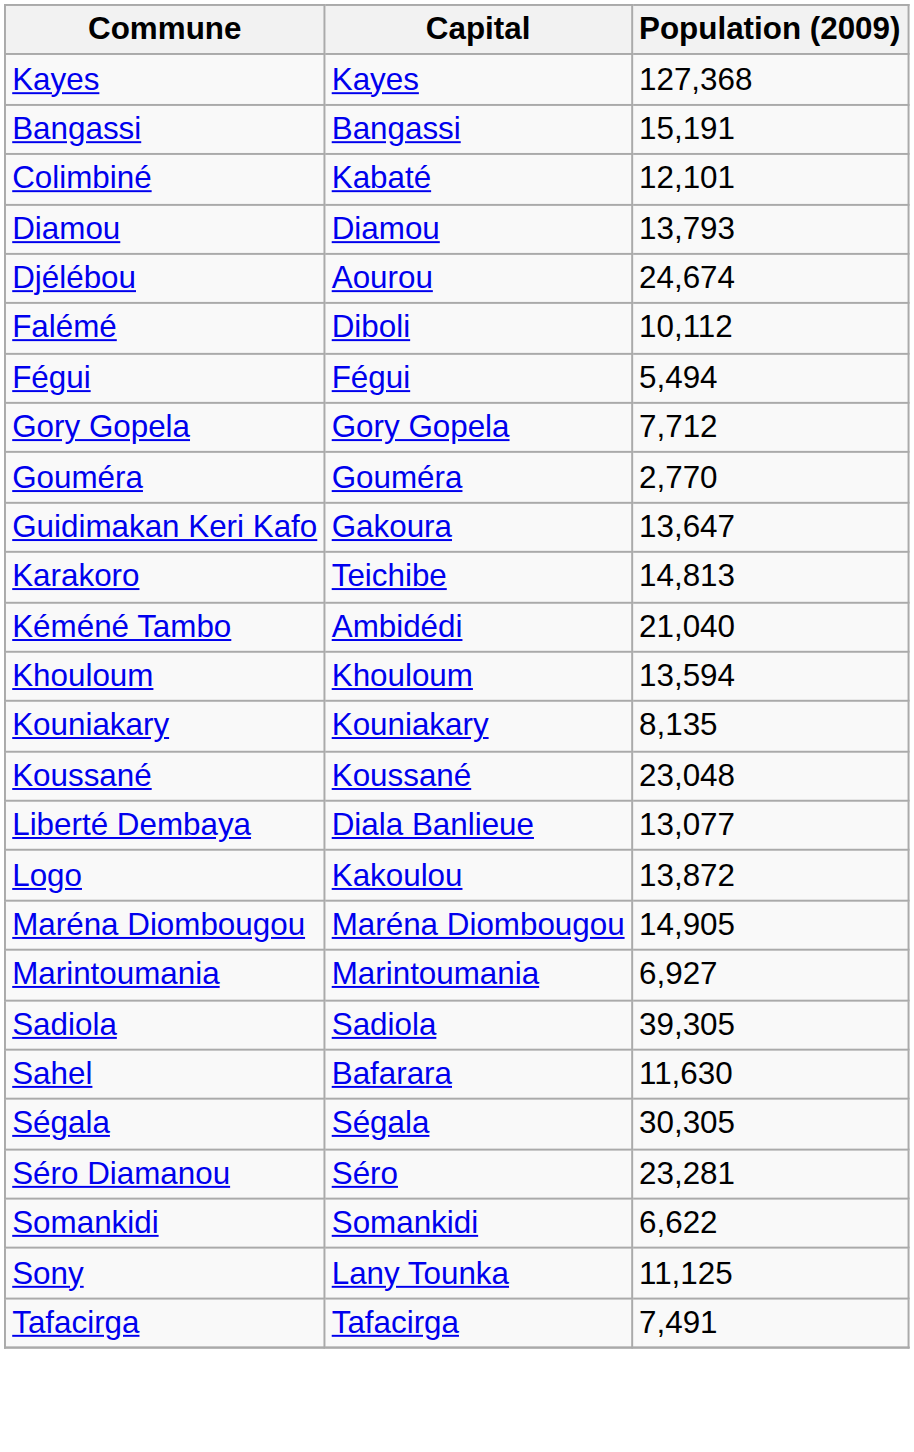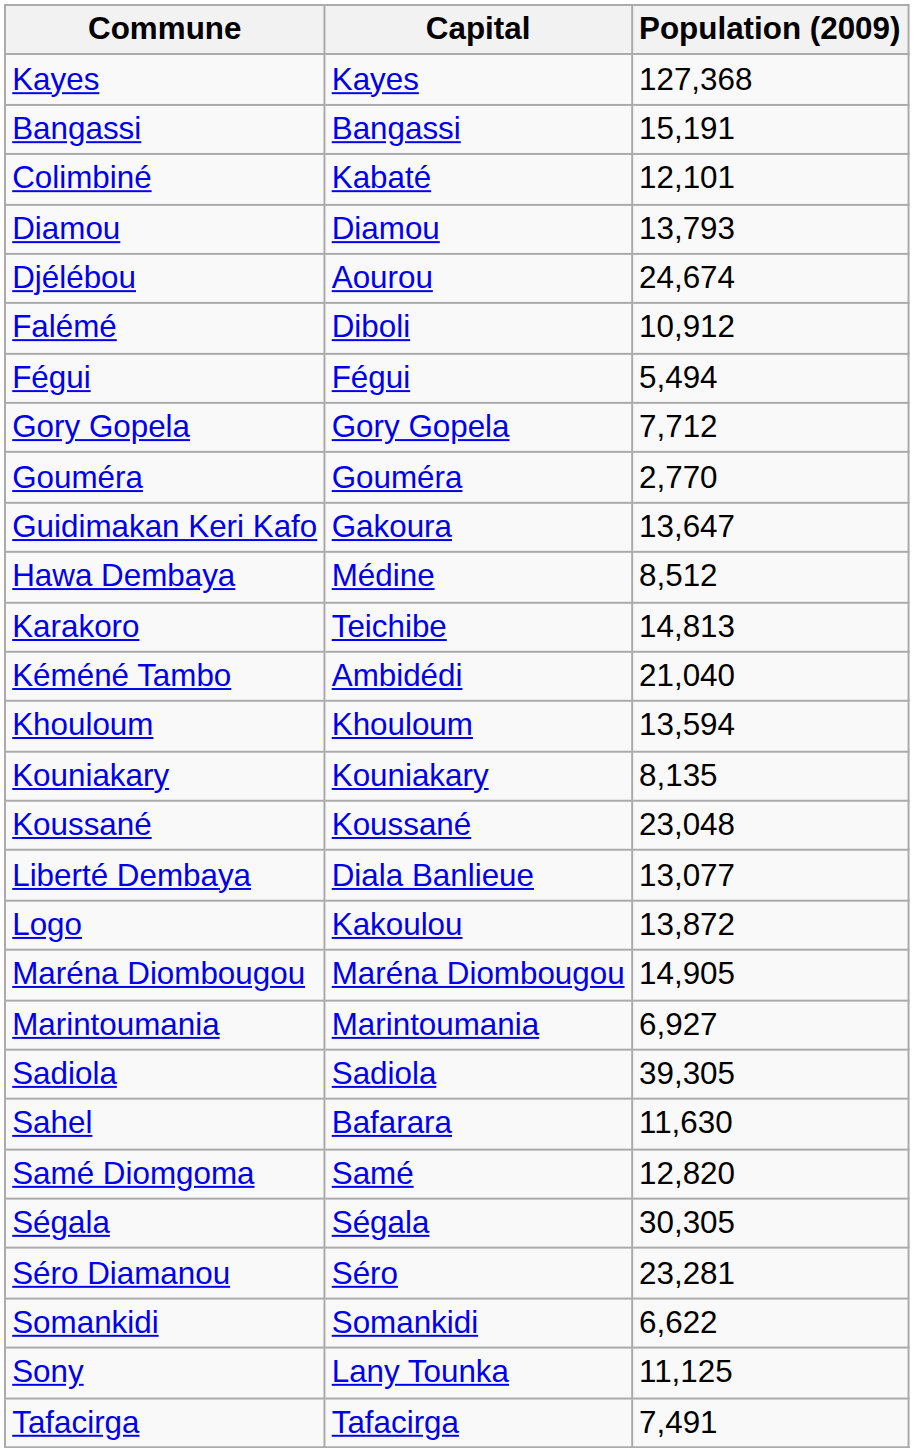Falémé | Population (2009): 10,112 -> 10,912
+ row: Hawa Dembaya | Médine | 8,512
+ row: Samé Diomgoma | Samé | 12,820
